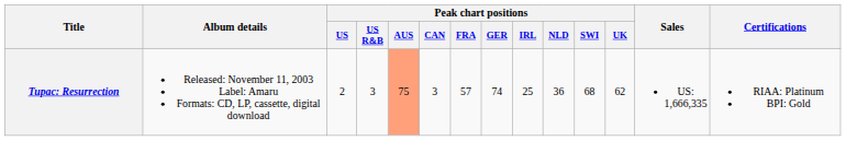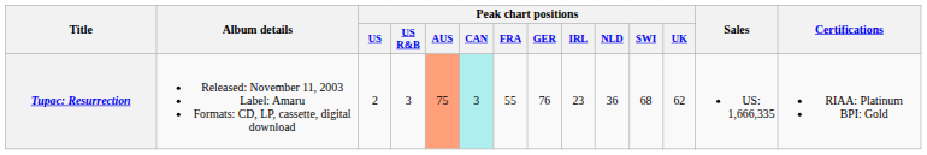Tupac: Resurrection | Peak chart positions / CAN: no background -> paleturquoise background
Tupac: Resurrection | Peak chart positions / FRA: 57 -> 55
Tupac: Resurrection | Peak chart positions / GER: 74 -> 76
Tupac: Resurrection | Peak chart positions / IRL: 25 -> 23
